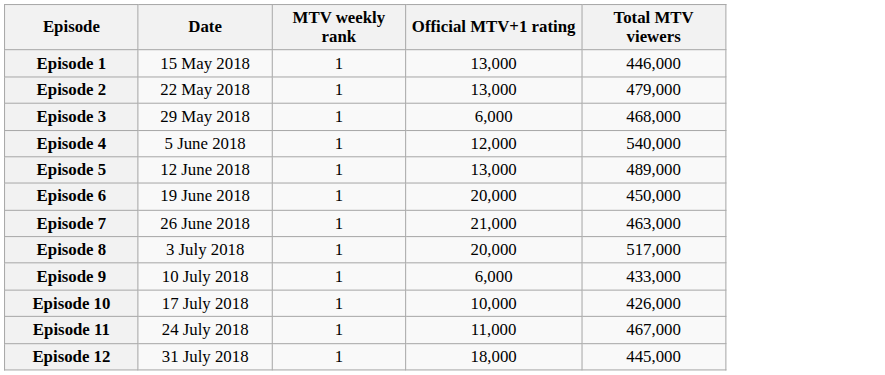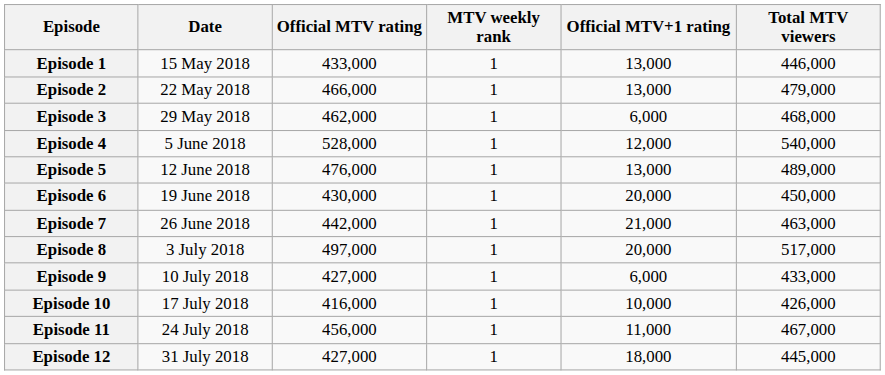+ column: Official MTV rating | 433,000 | 466,000 | 462,000 | 528,000 | 476,000 | 430,000 | 442,000 | 497,000 | 427,000 | 416,000 | 456,000 | 427,000
